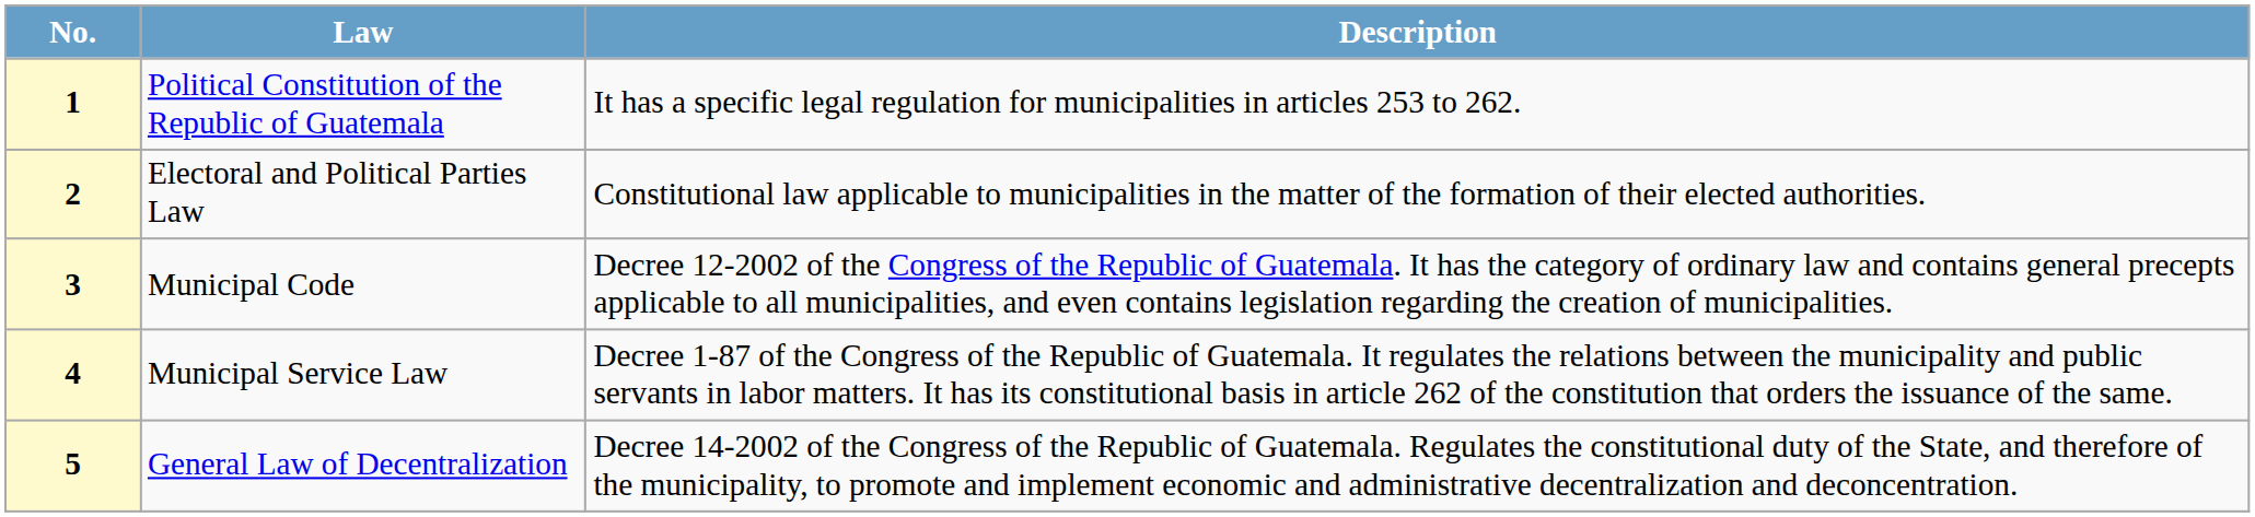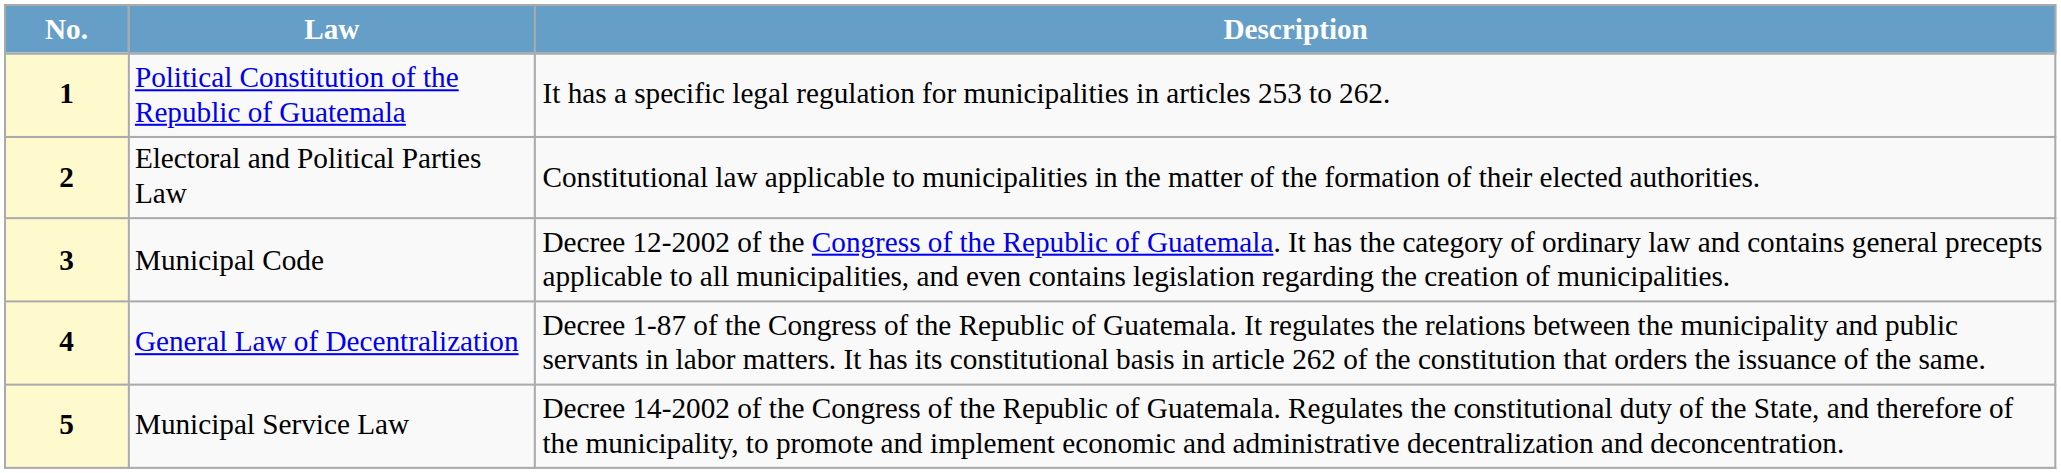4 | Law: Municipal Service Law -> General Law of Decentralization
5 | Law: General Law of Decentralization -> Municipal Service Law
